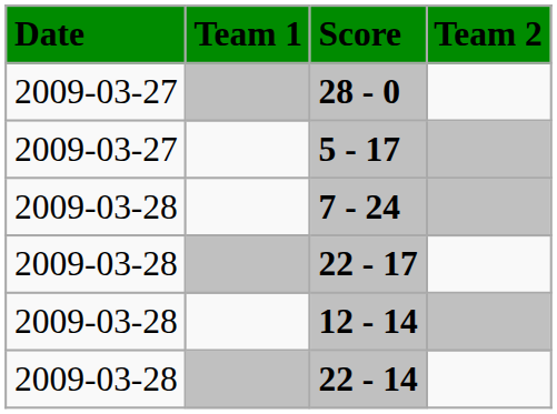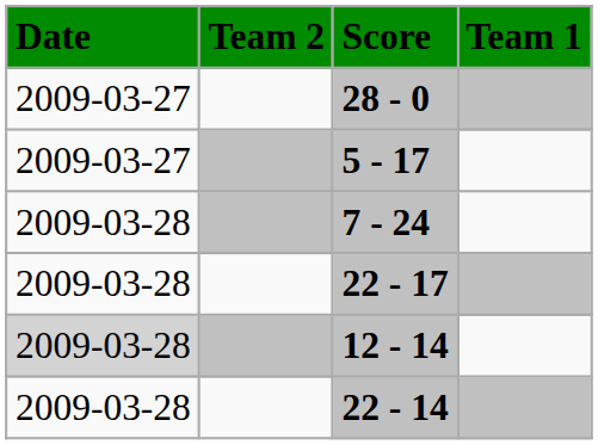columns swapped: Team 1 <-> Team 2
12 - 14 | Date: no background -> lightgrey background
